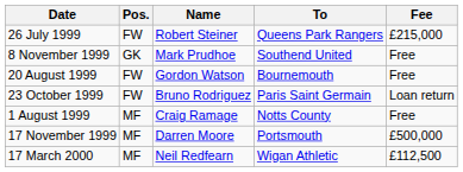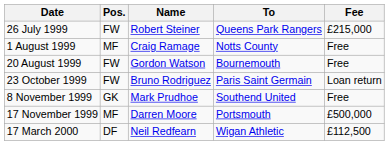rows swapped: 1 August 1999 <-> 8 November 1999
17 March 2000 | Pos.: MF -> DF
